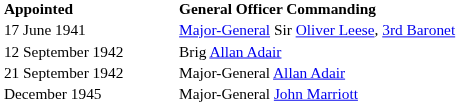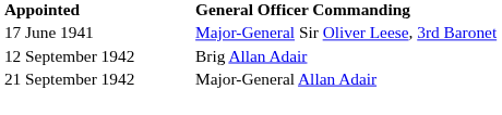- row: December 1945 | Major-General John Marriott
